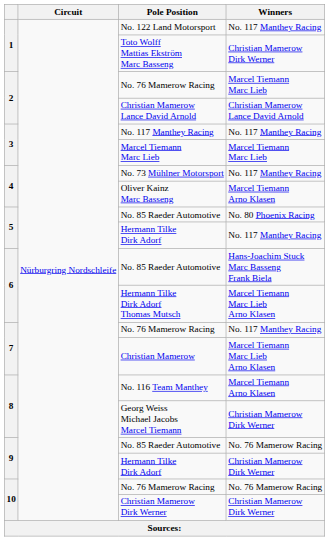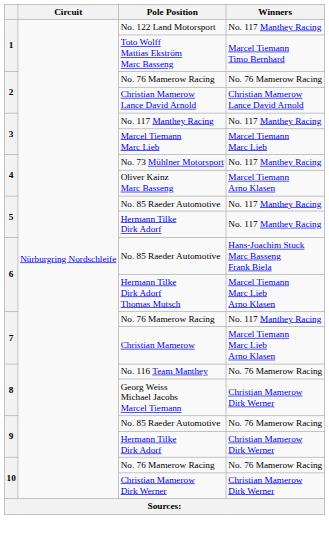Toto Wolff Mattias Ekström Marc Basseng | Winners: Christian Mamerow Dirk Werner -> Marcel Tiemann Timo Bernhard
2 / No. 76 Mamerow Racing | Winners: Marcel Tiemann Marc Lieb -> No. 76 Mamerow Racing
5 / No. 85 Raeder Automotive | Winners: No. 80 Phoenix Racing -> No. 117 Manthey Racing
No. 116 Team Manthey | Winners: Marcel Tiemann Arno Klasen -> No. 76 Mamerow Racing
